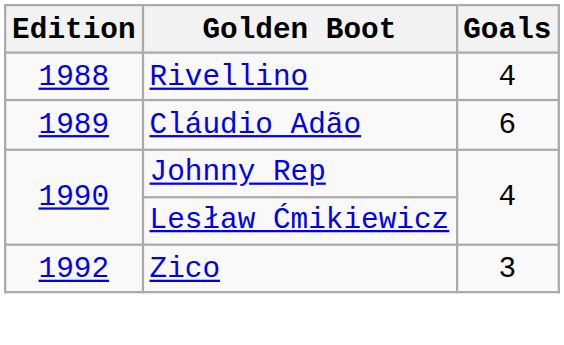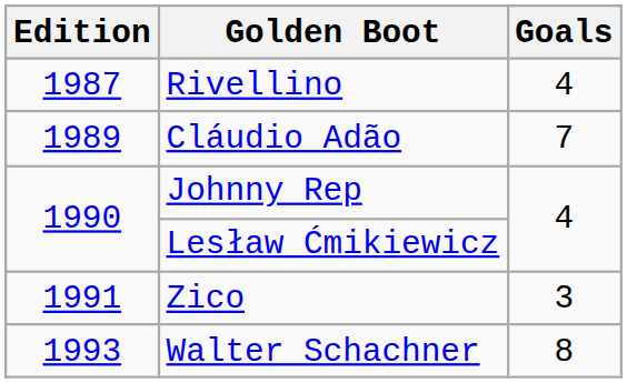Rivellino | Edition: 1988 -> 1987
Cláudio Adão | Goals: 6 -> 7
Zico | Edition: 1992 -> 1991
+ row: 1993 | Walter Schachner | 8
